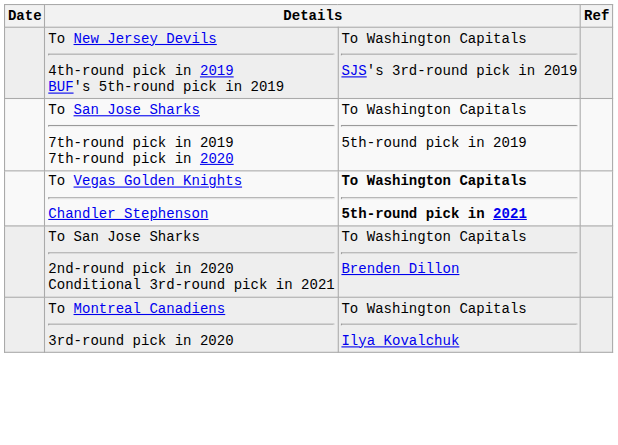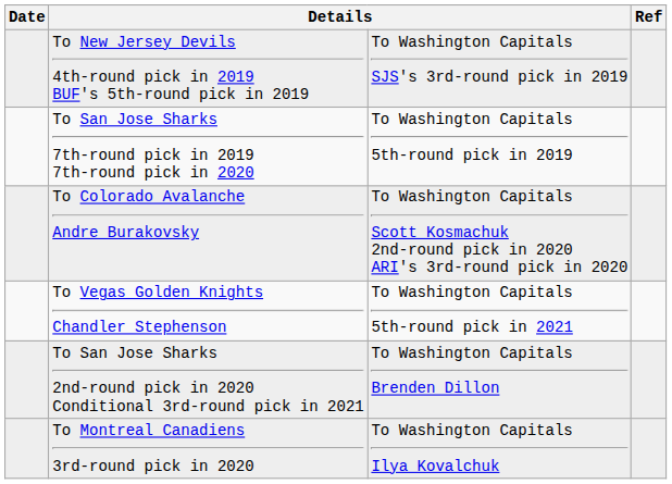+ row: To Colorado Avalanche Andre Burakovsky | To Washington Capitals Scott Kosmachuk 2nd-round pick in 2020 ARI's 3rd-round pick in 2020
To Vegas Golden Knights Chandler Stephenson | column 3: bold -> normal
